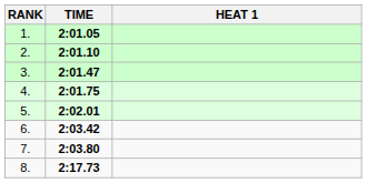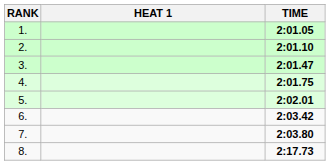columns swapped: HEAT 1 <-> TIME
